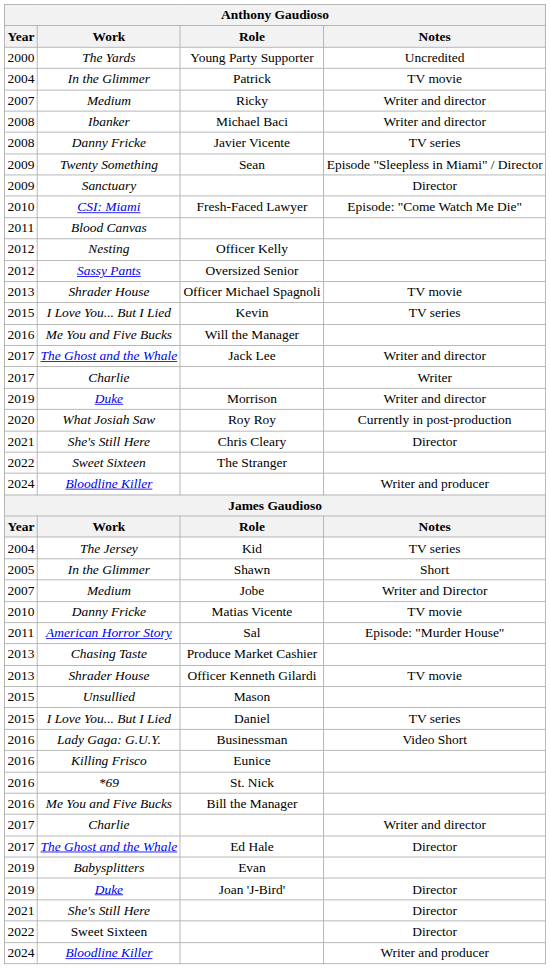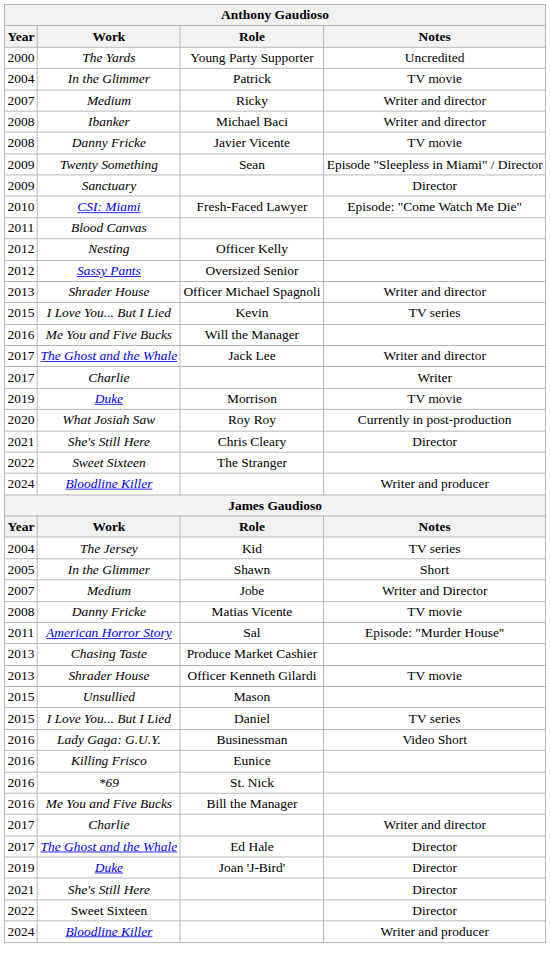Javier Vicente | Notes: TV series -> TV movie
Officer Michael Spagnoli | Notes: TV movie -> Writer and director
Morrison | Notes: Writer and director -> TV movie
Matias Vicente | Year: 2010 -> 2008
- row: 2019 | Babysplitters | Evan
